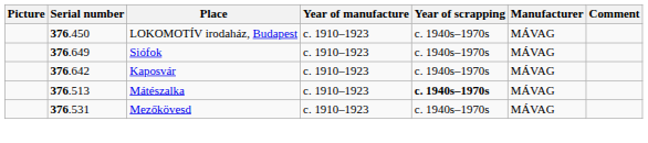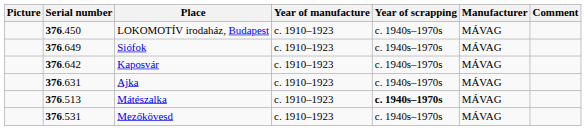+ row: 376.631 | Ajka | c. 1910–1923 | c. 1940s–1970s | MÁVAG
